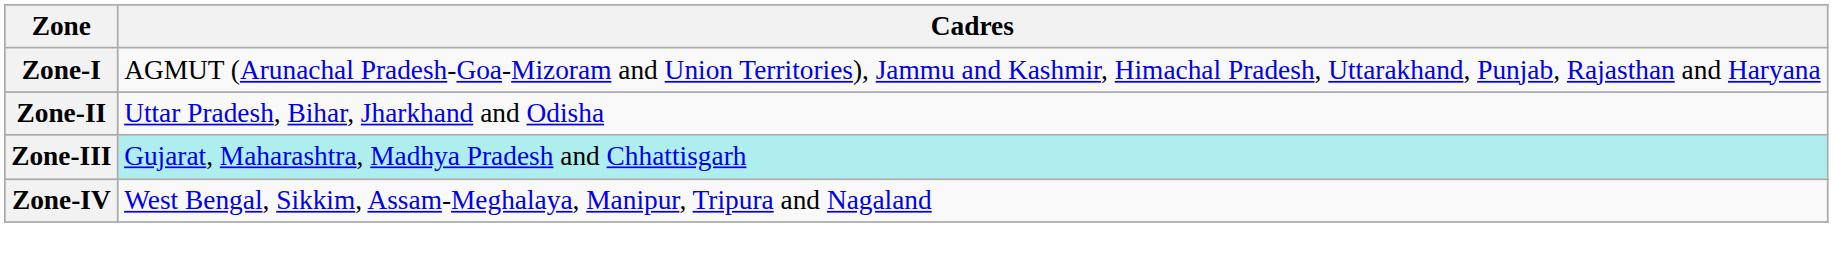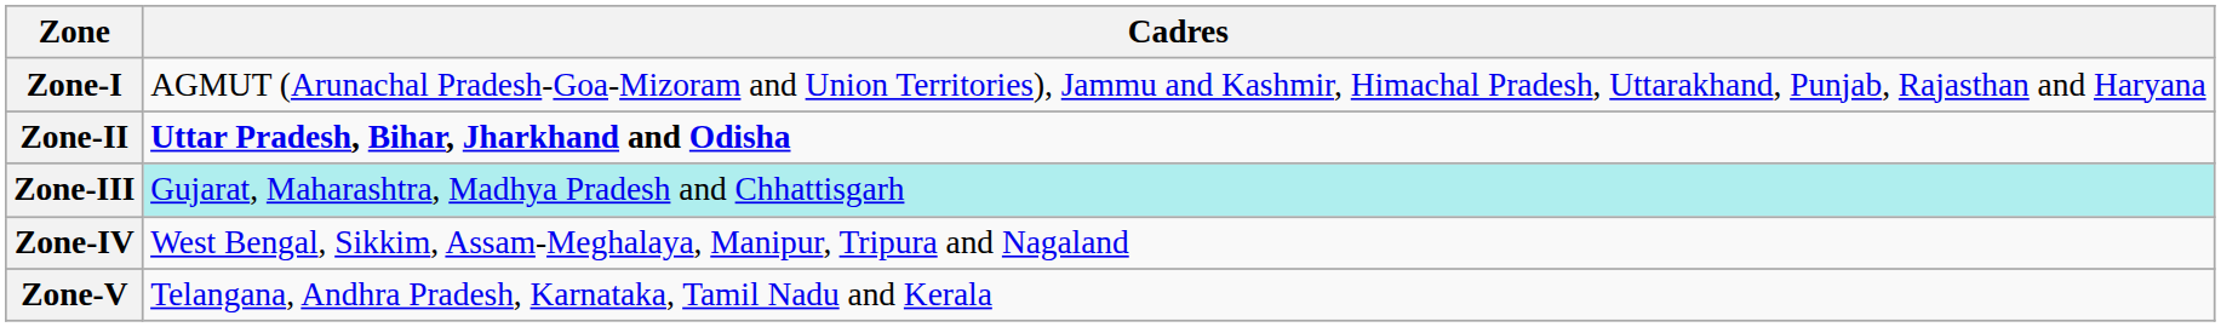Zone-II | Cadres: normal -> bold
+ row: Zone-V | Telangana, Andhra Pradesh, Karnataka, Tamil Nadu and Kerala
